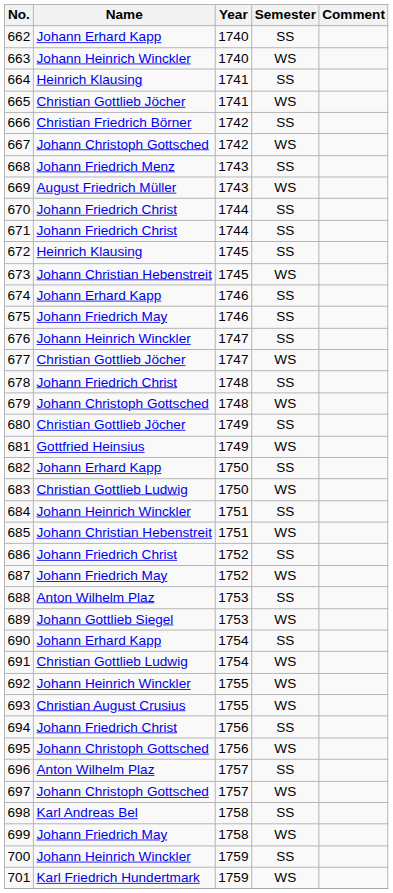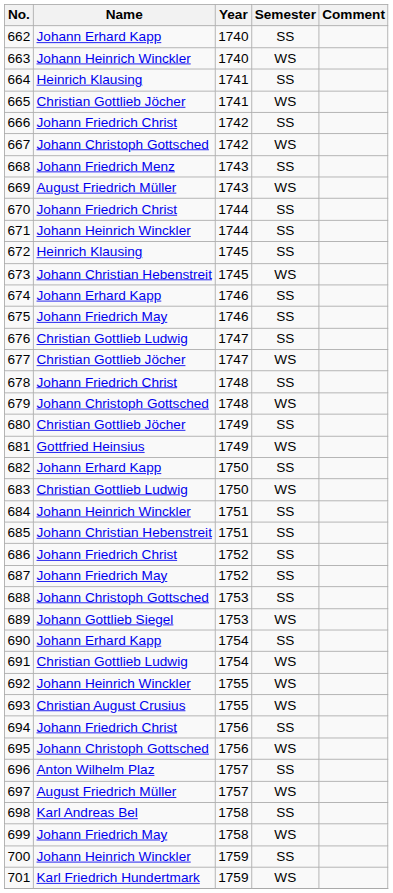666 | Name: Christian Friedrich Börner -> Johann Friedrich Christ
671 | Name: Johann Friedrich Christ -> Johann Heinrich Winckler
676 | Name: Johann Heinrich Winckler -> Christian Gottlieb Ludwig
685 | Semester: WS -> SS
687 | Semester: WS -> SS
688 | Name: Anton Wilhelm Plaz -> Johann Christoph Gottsched
697 | Name: Johann Christoph Gottsched -> August Friedrich Müller
